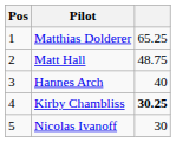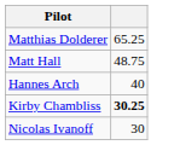- column: Pos | 1 | 2 | 3 | 4 | 5
